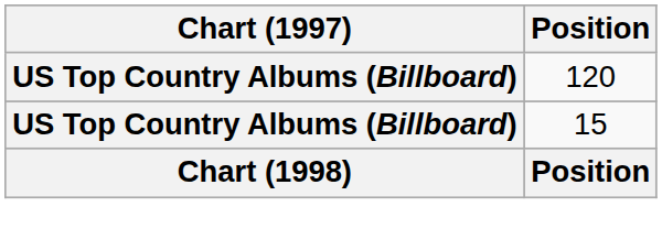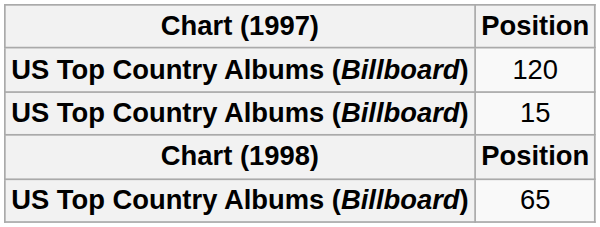+ row: US Top Country Albums (Billboard) | 65
